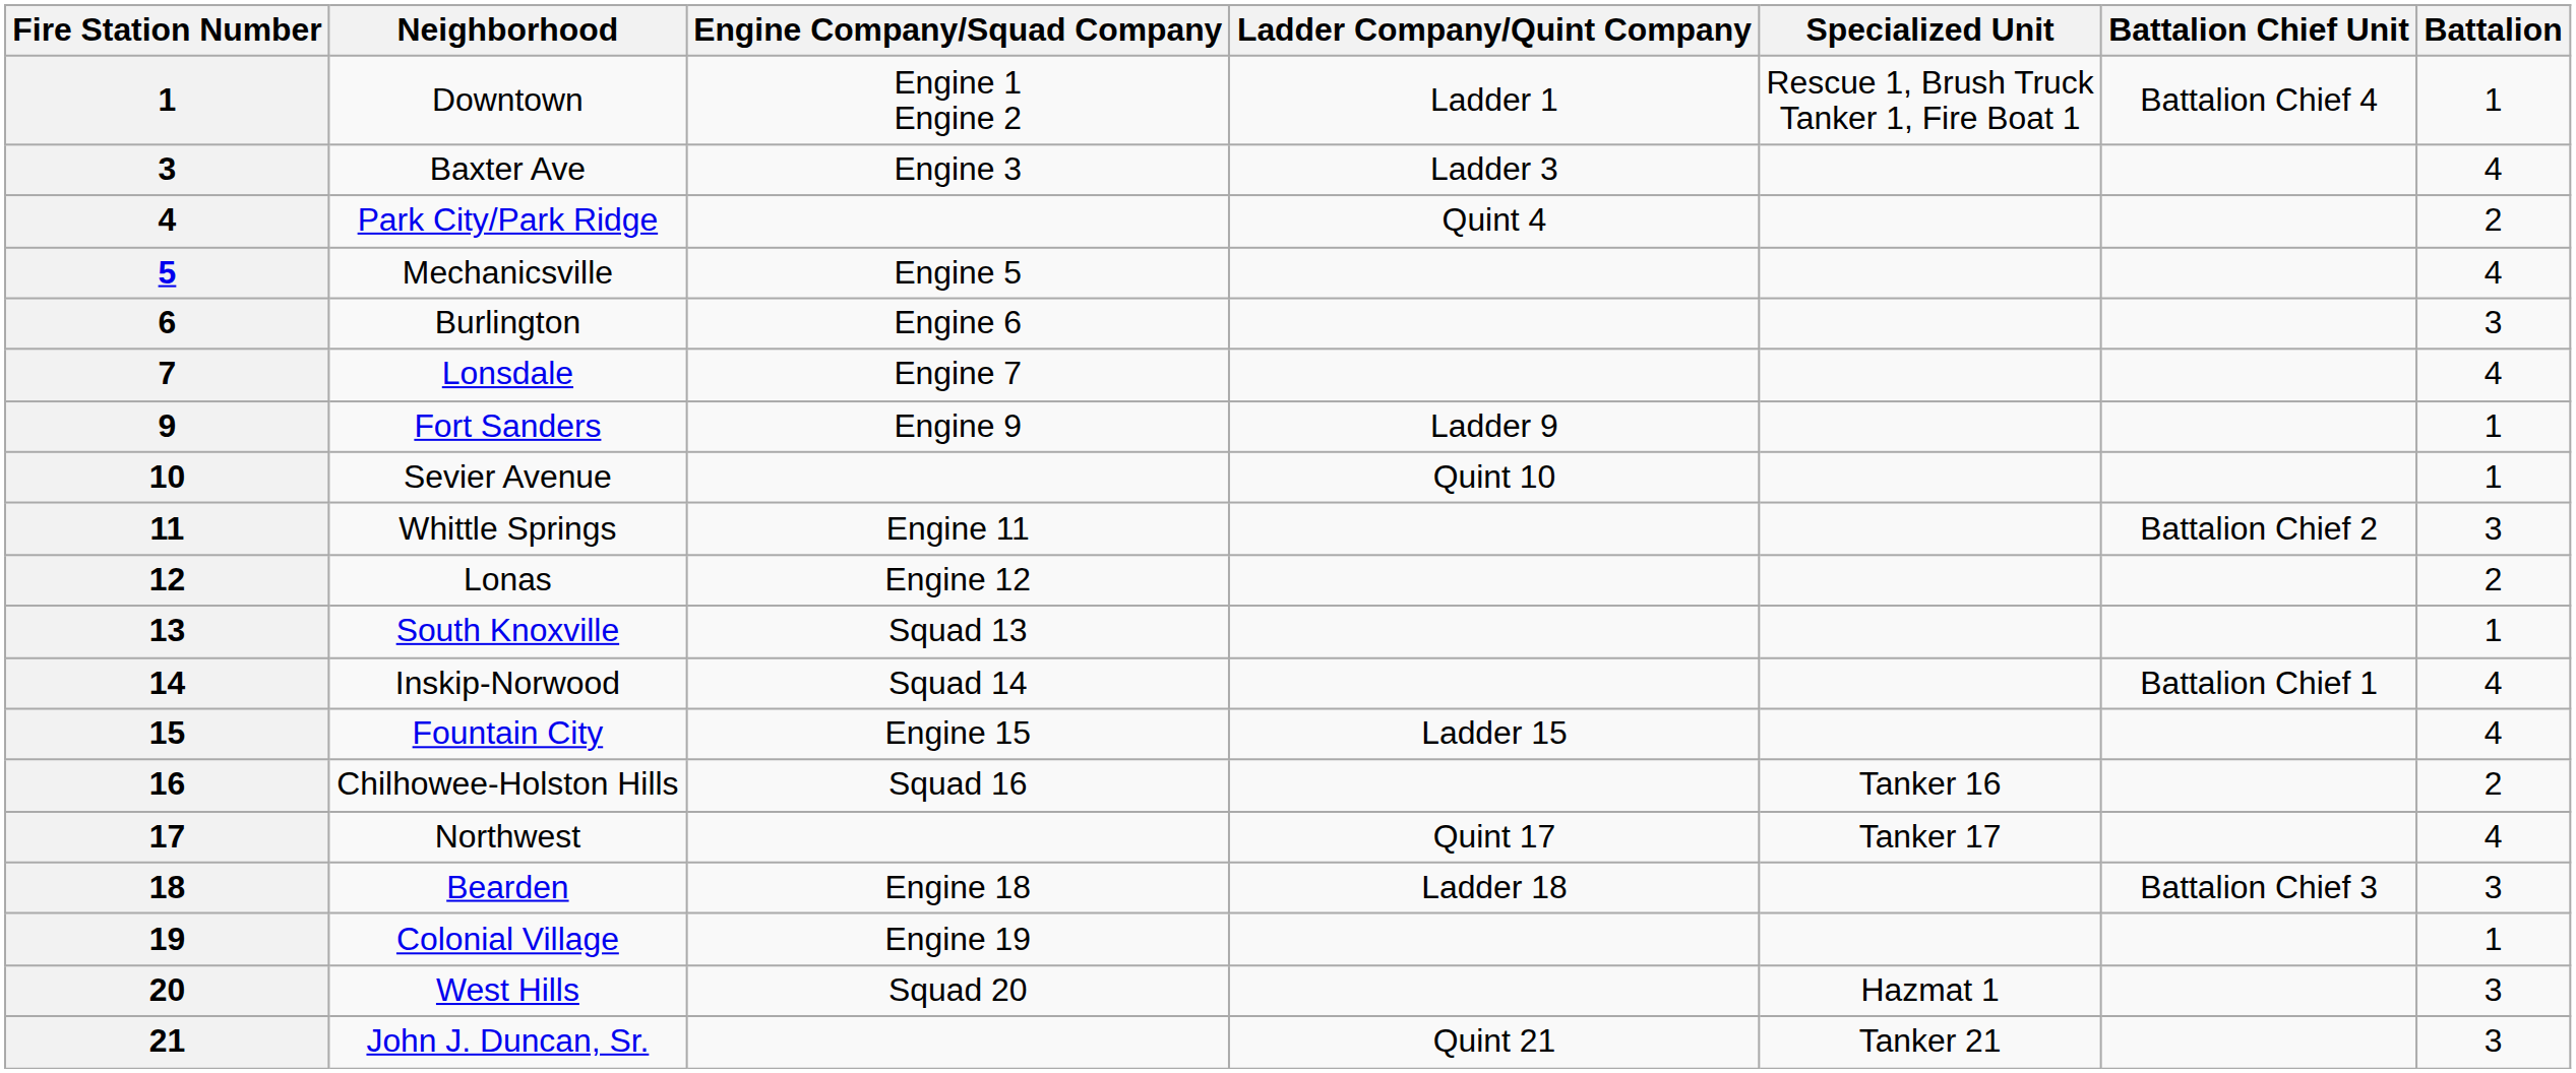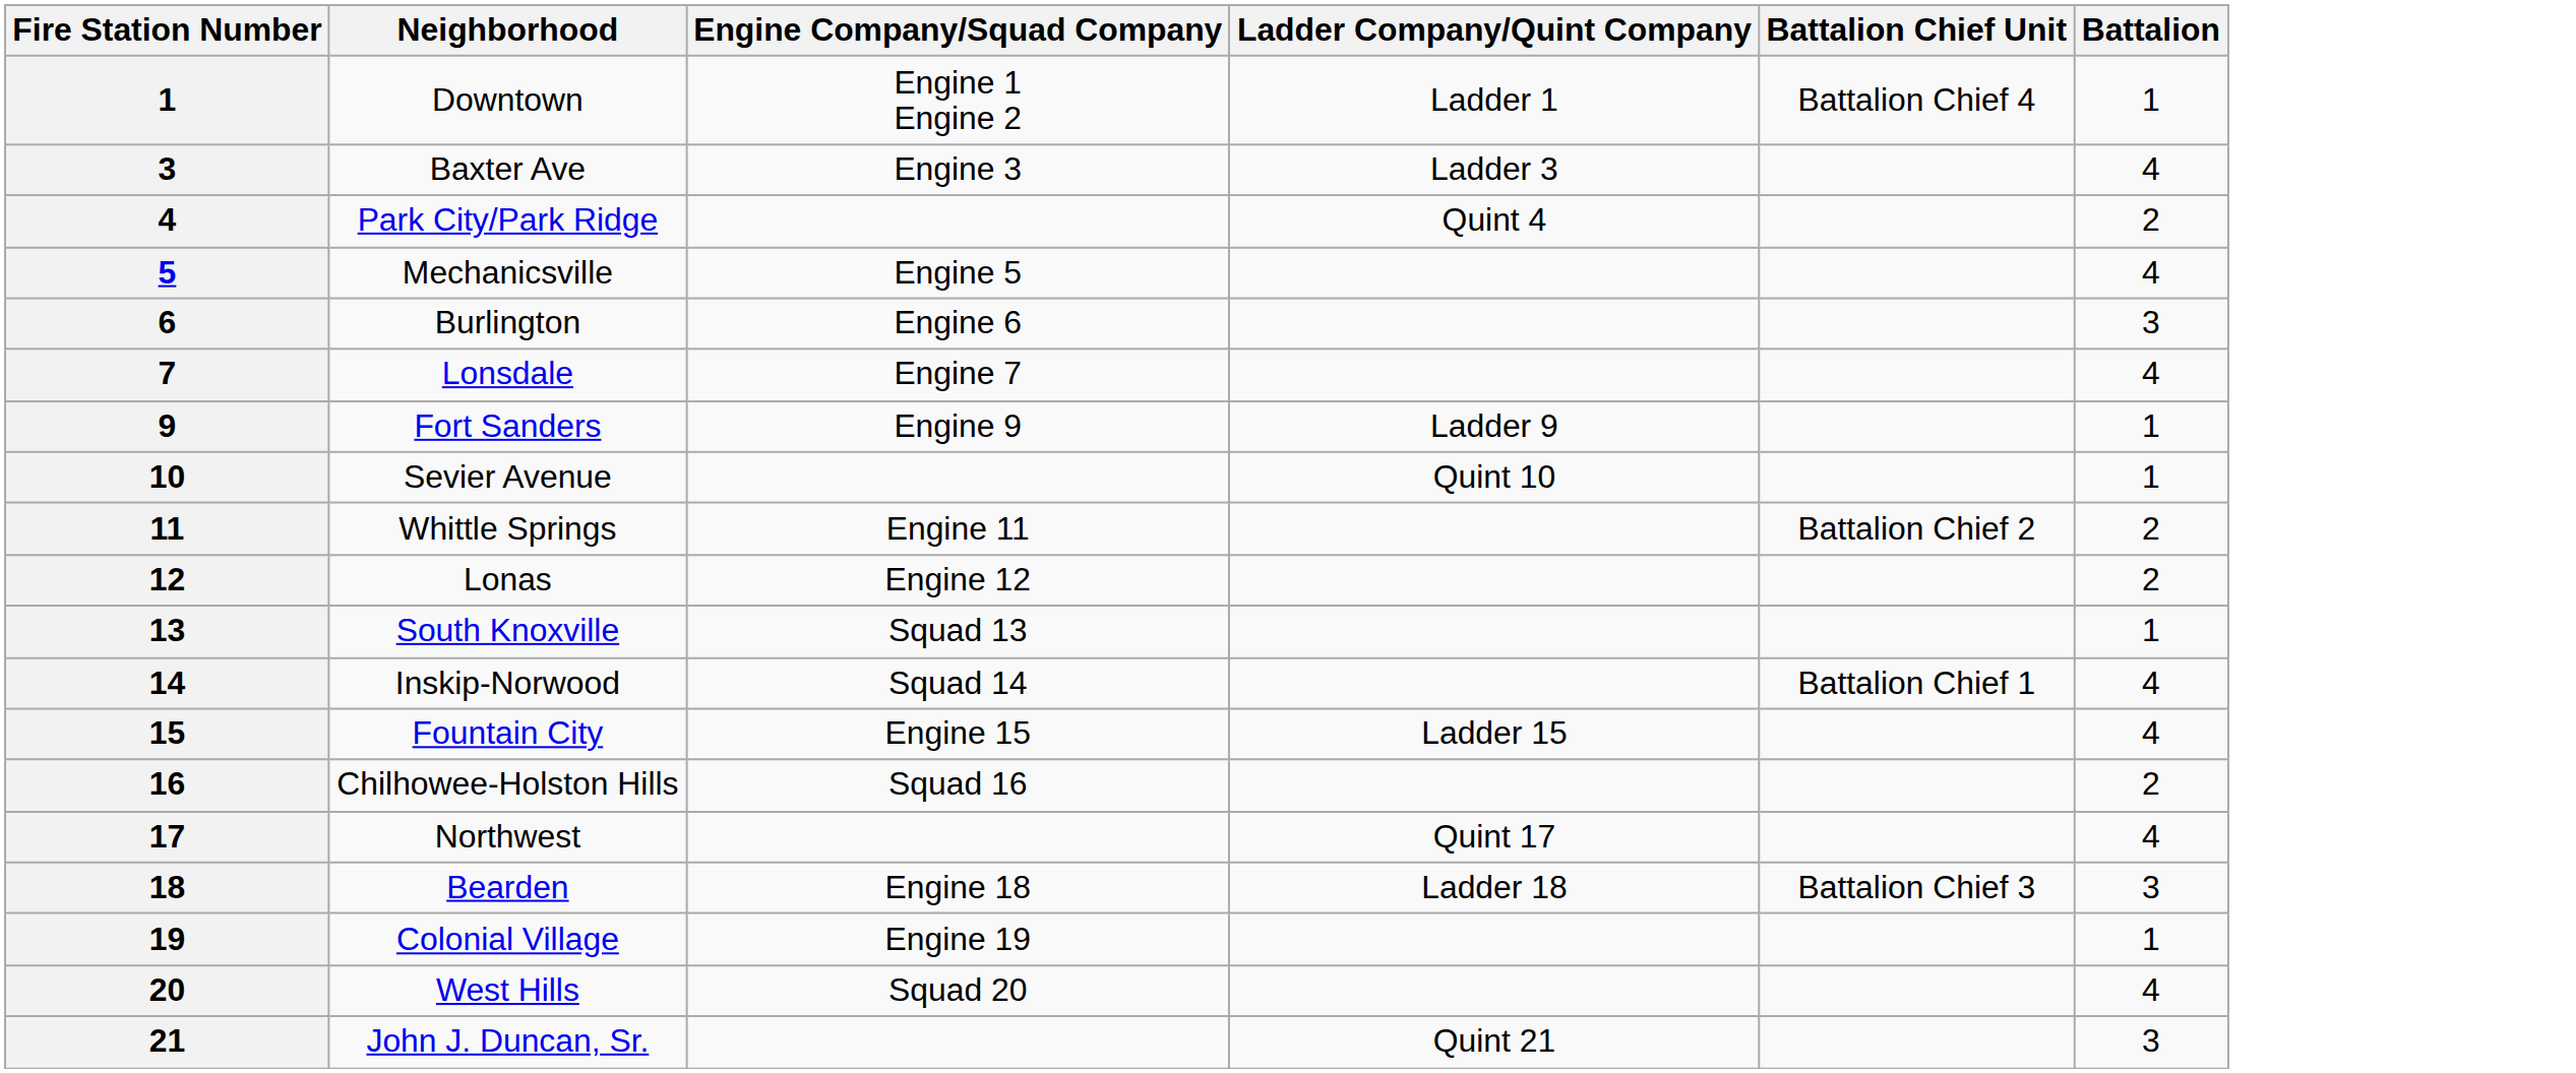- column: Specialized Unit | Rescue 1, Brush Truck Tanker 1, Fire Boat 1 | Tanker 16 | Tanker 17 | Hazmat 1 | Tanker 21
Whittle Springs | Battalion: 3 -> 2
West Hills | Battalion: 3 -> 4
